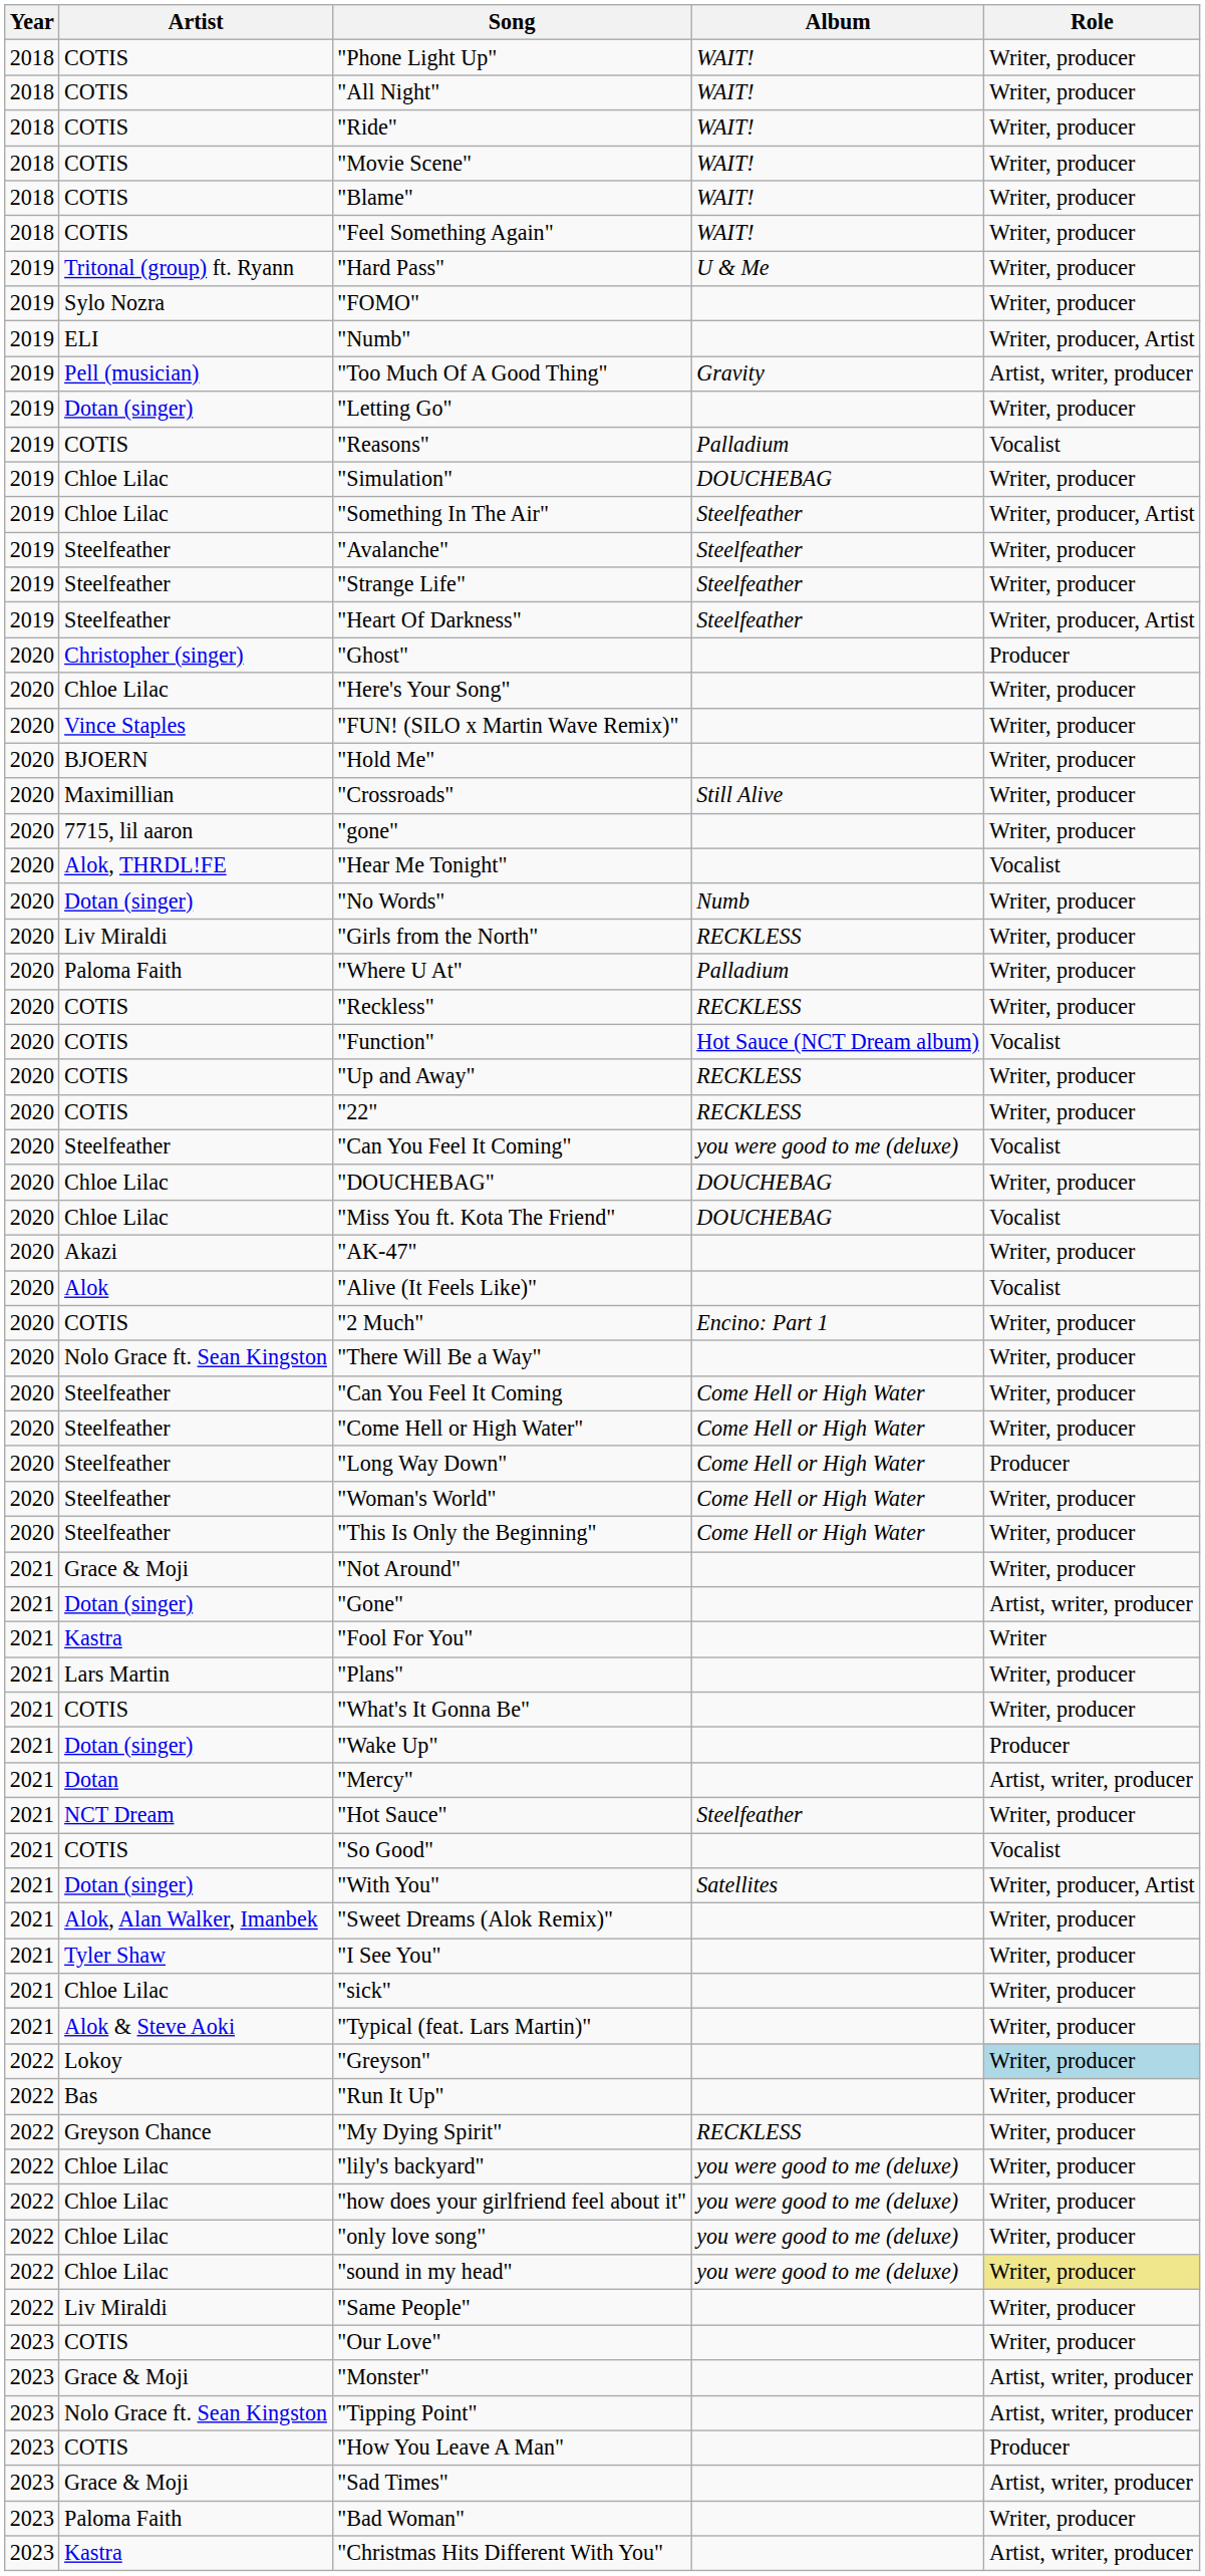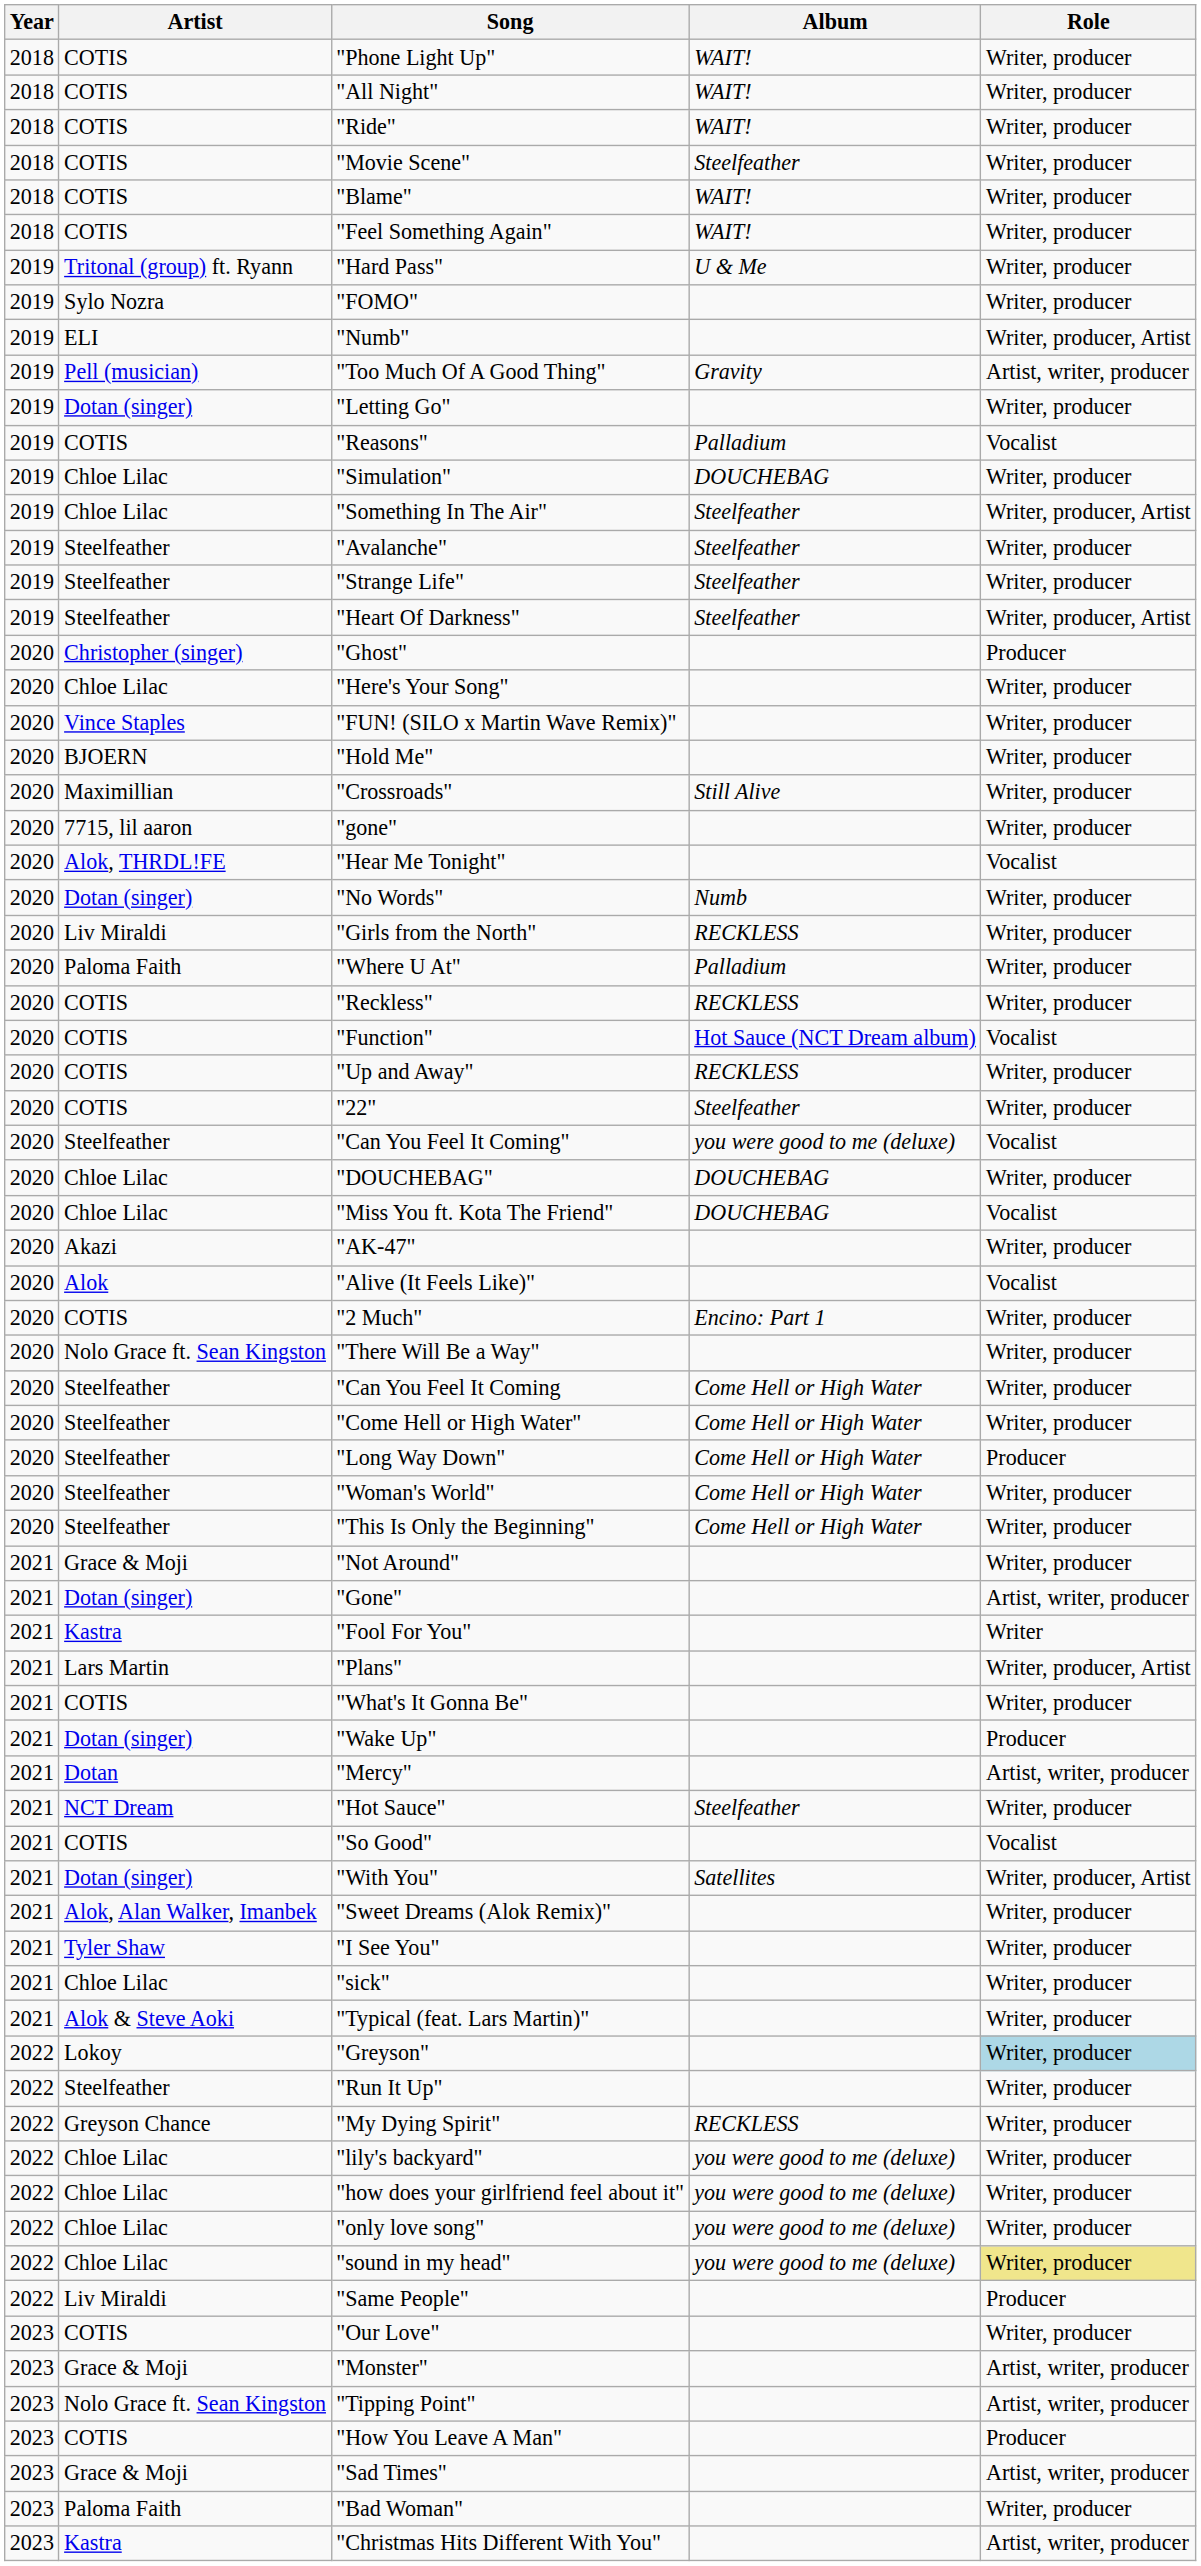"Movie Scene" | Album: WAIT! -> Steelfeather
"22" | Album: RECKLESS -> Steelfeather
"Plans" | Role: Writer, producer -> Writer, producer, Artist
"Run It Up" | Artist: Bas -> Steelfeather
"Same People" | Role: Writer, producer -> Producer
